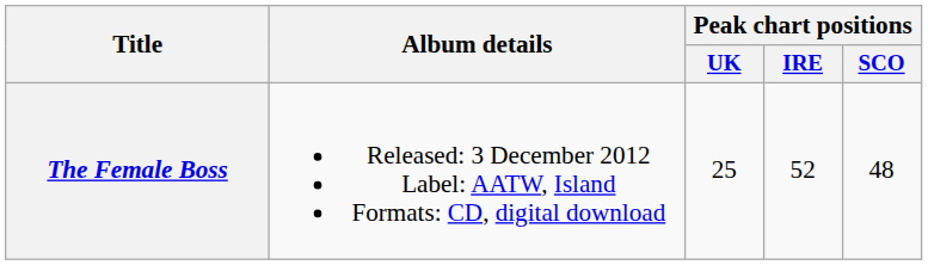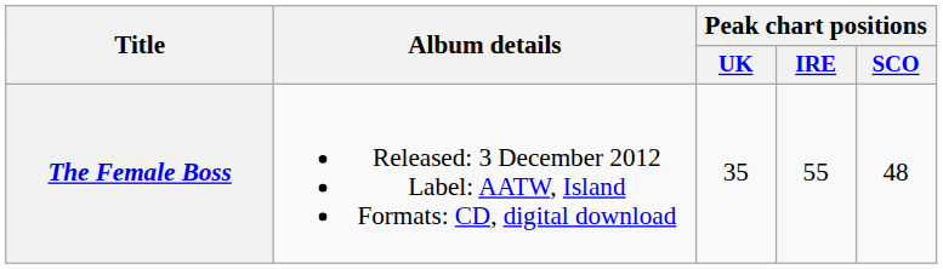The Female Boss | Peak chart positions / UK: 25 -> 35
The Female Boss | Peak chart positions / IRE: 52 -> 55
